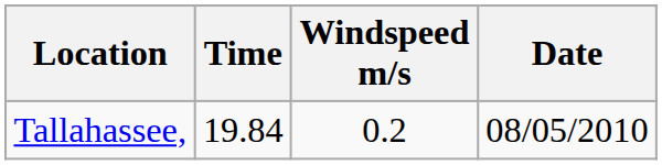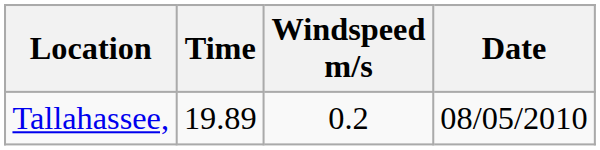Tallahassee, | Time: 19.84 -> 19.89
